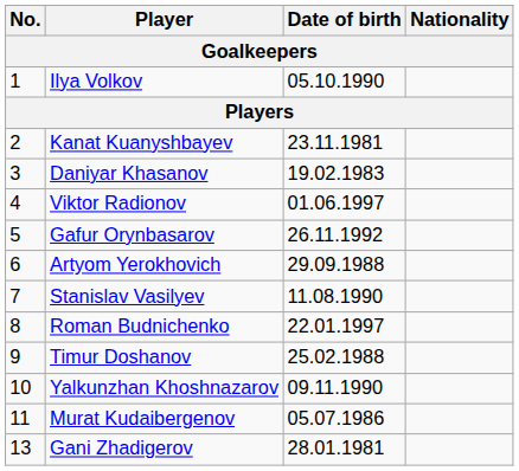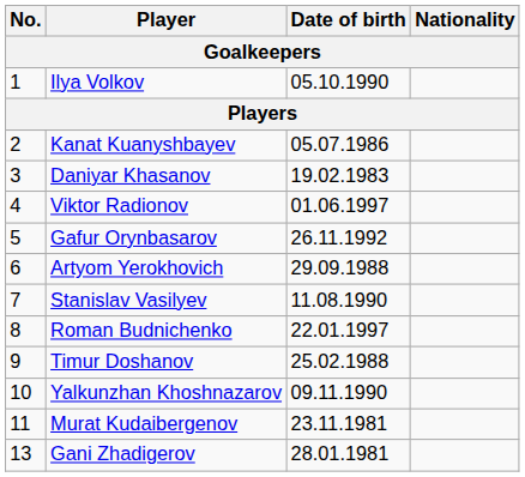Kanat Kuanyshbayev | Date of birth: 23.11.1981 -> 05.07.1986
Murat Kudaibergenov | Date of birth: 05.07.1986 -> 23.11.1981
